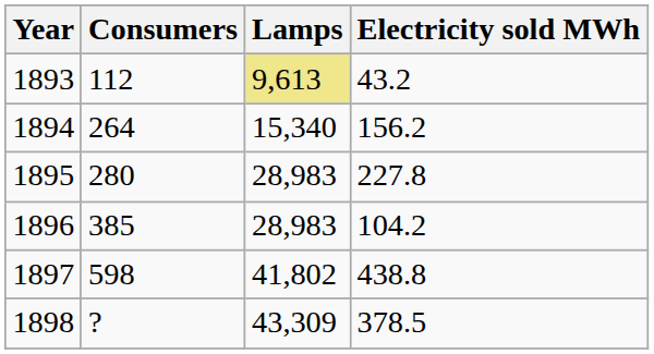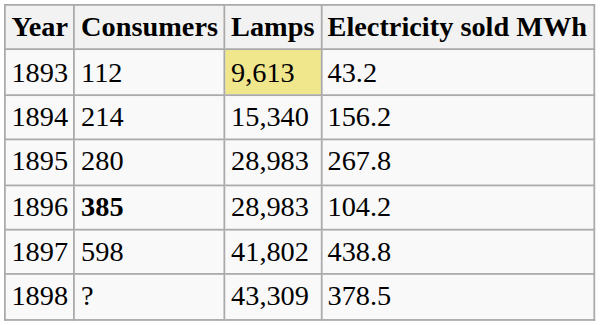1894 | Consumers: 264 -> 214
1895 | Electricity sold MWh: 227.8 -> 267.8
1896 | Consumers: normal -> bold
